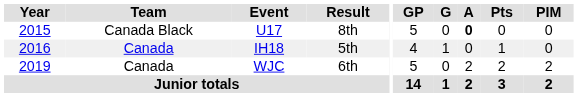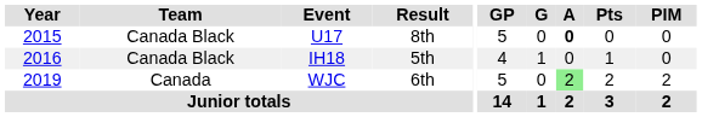IH18 | Team: Canada -> Canada Black
WJC | A: no background -> lightgreen background
